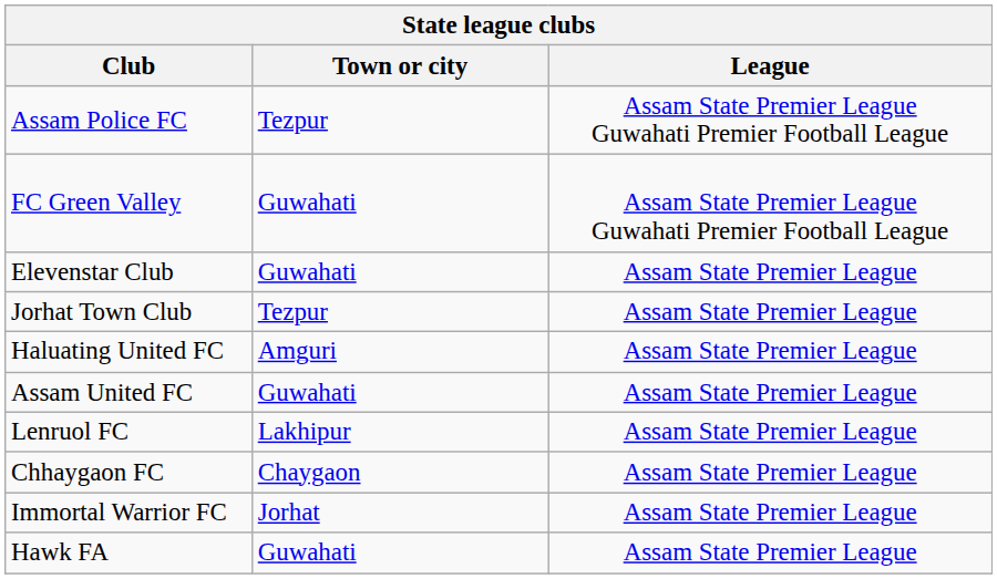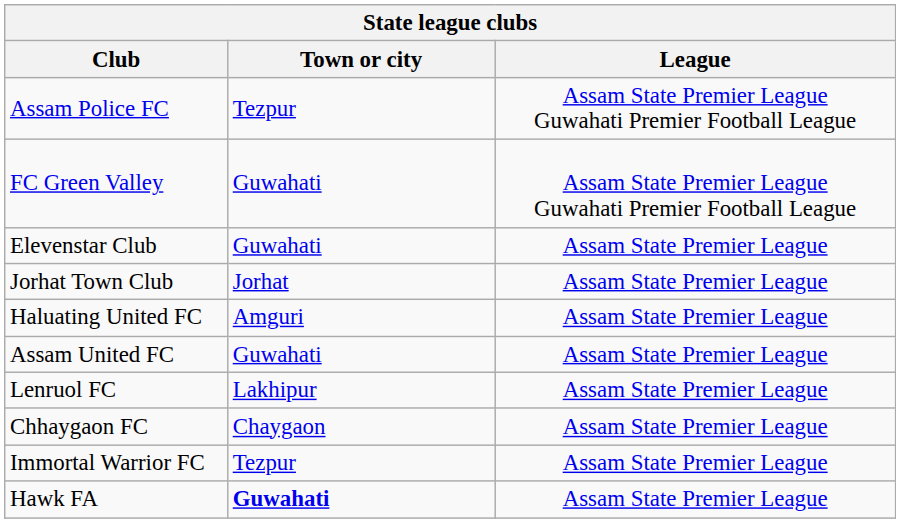Jorhat Town Club | Town or city: Tezpur -> Jorhat
Immortal Warrior FC | Town or city: Jorhat -> Tezpur
Hawk FA | Town or city: normal -> bold
